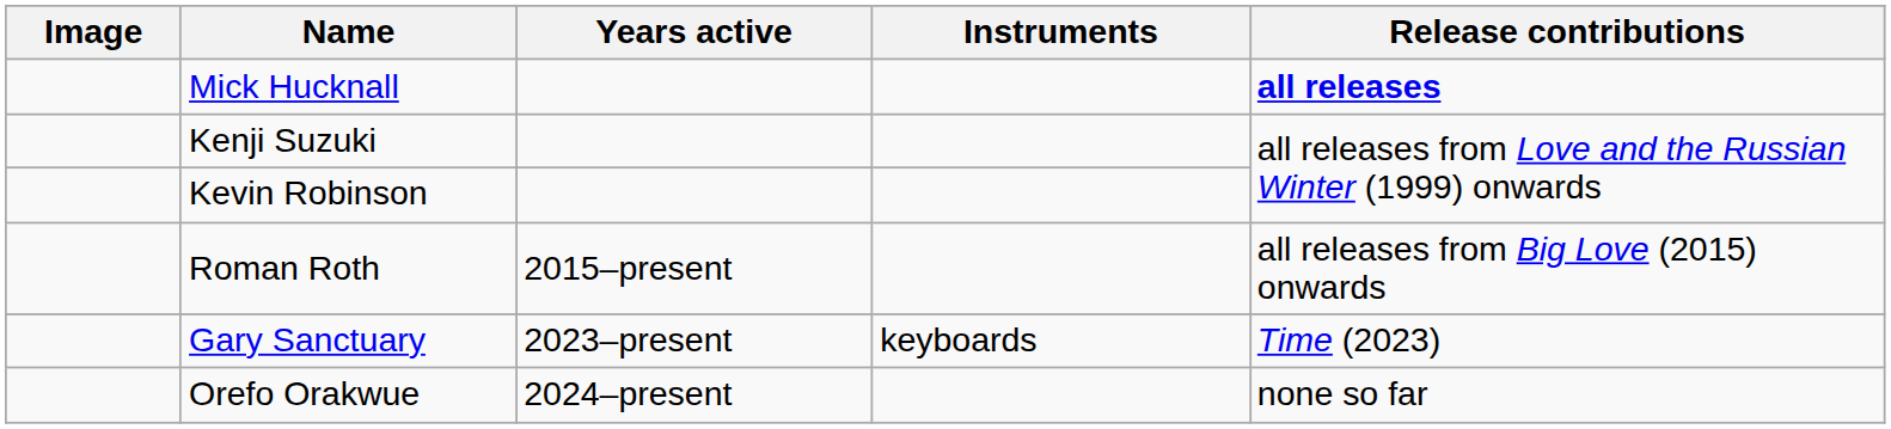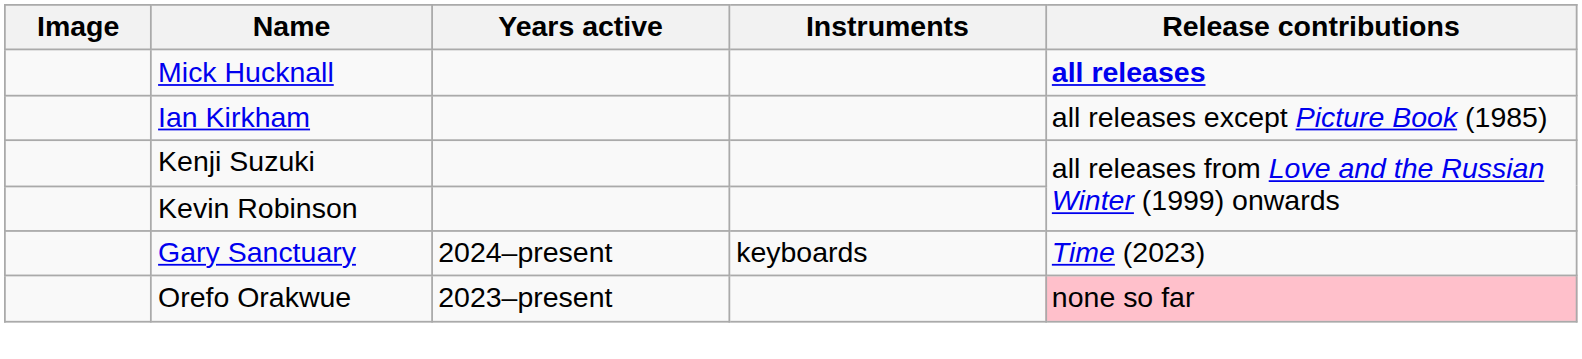+ row: Ian Kirkham | all releases except Picture Book (1985)
- row: Roman Roth | 2015–present | all releases from Big Love (2015) onwards
Gary Sanctuary | Years active: 2023–present -> 2024–present
Orefo Orakwue | Years active: 2024–present -> 2023–present
Orefo Orakwue | Release contributions: no background -> pink background
